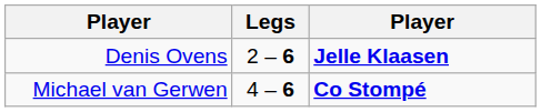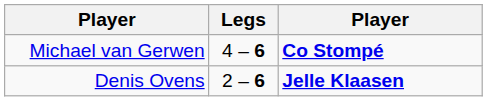rows swapped: Michael van Gerwen <-> Denis Ovens
